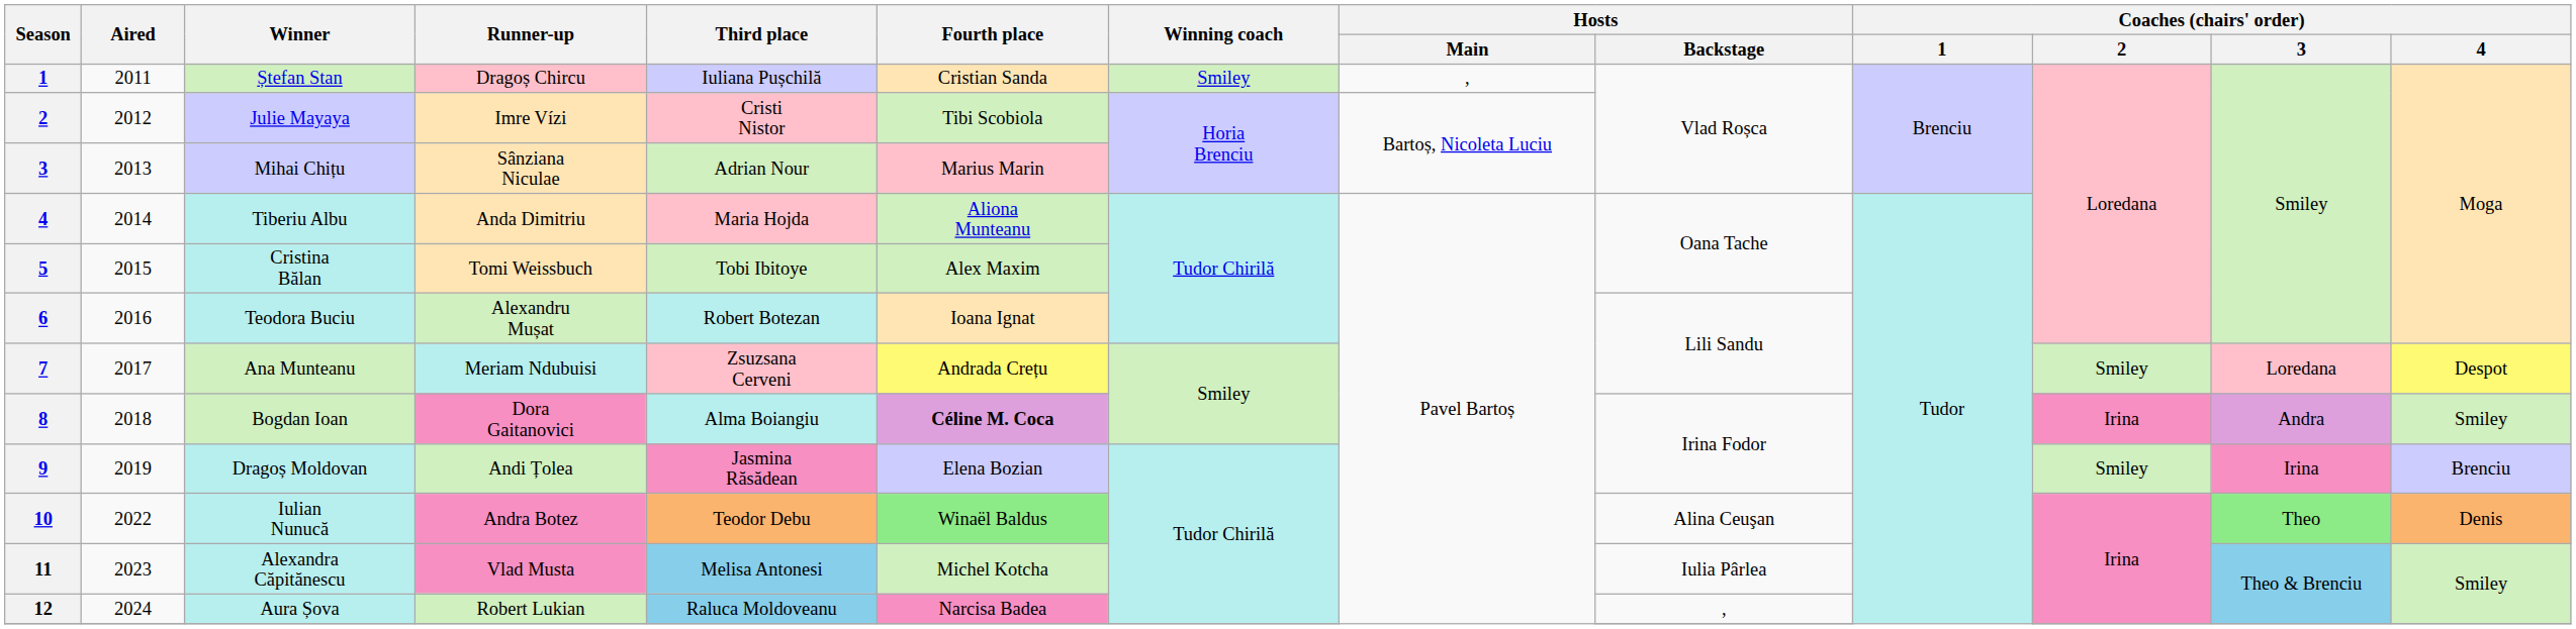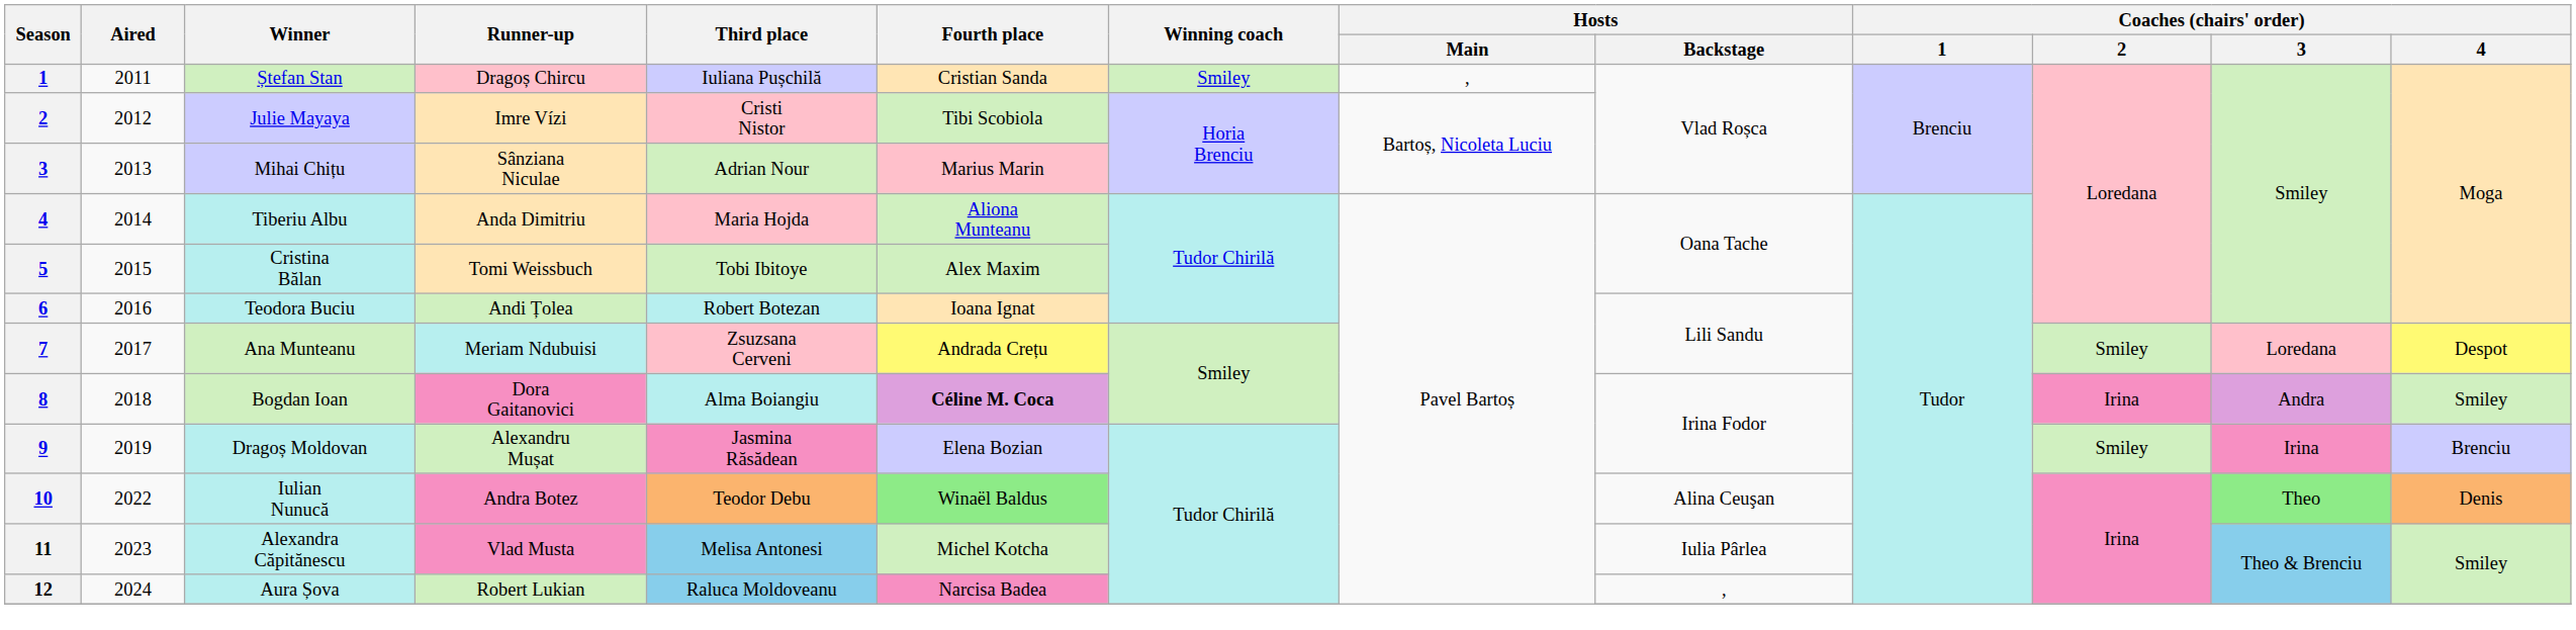Teodora Buciu | Runner-up: Alexandru Mușat -> Andi Țolea
Dragoș Moldovan | Runner-up: Andi Țolea -> Alexandru Mușat
